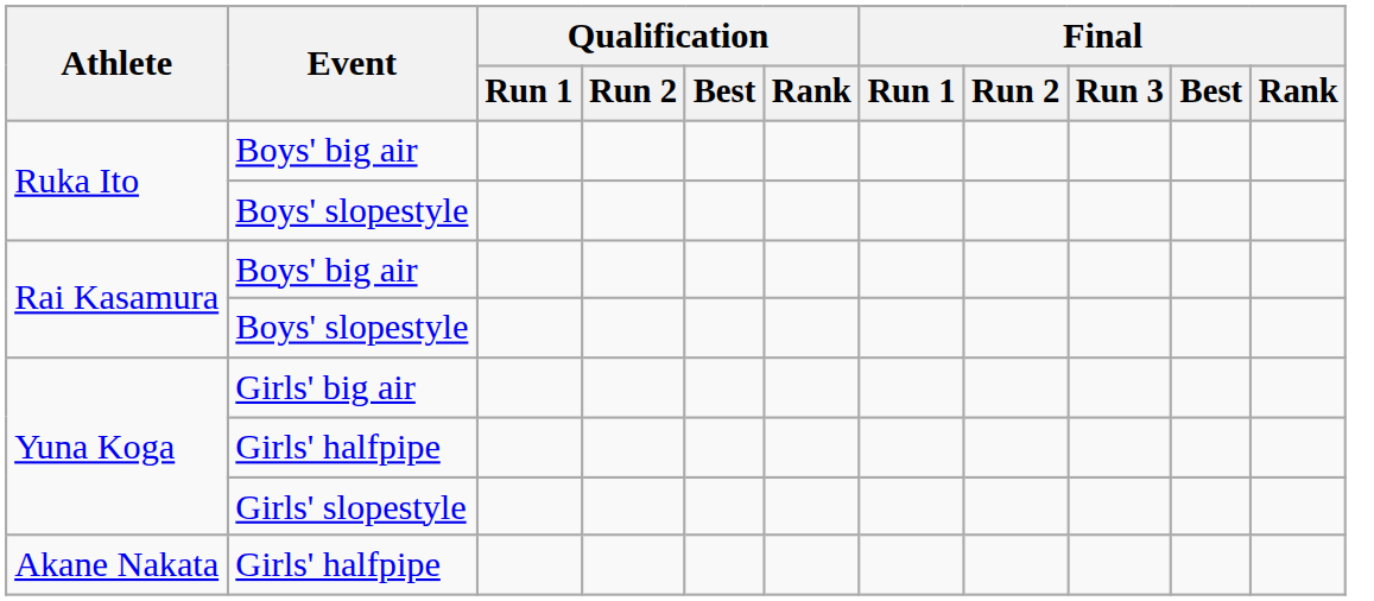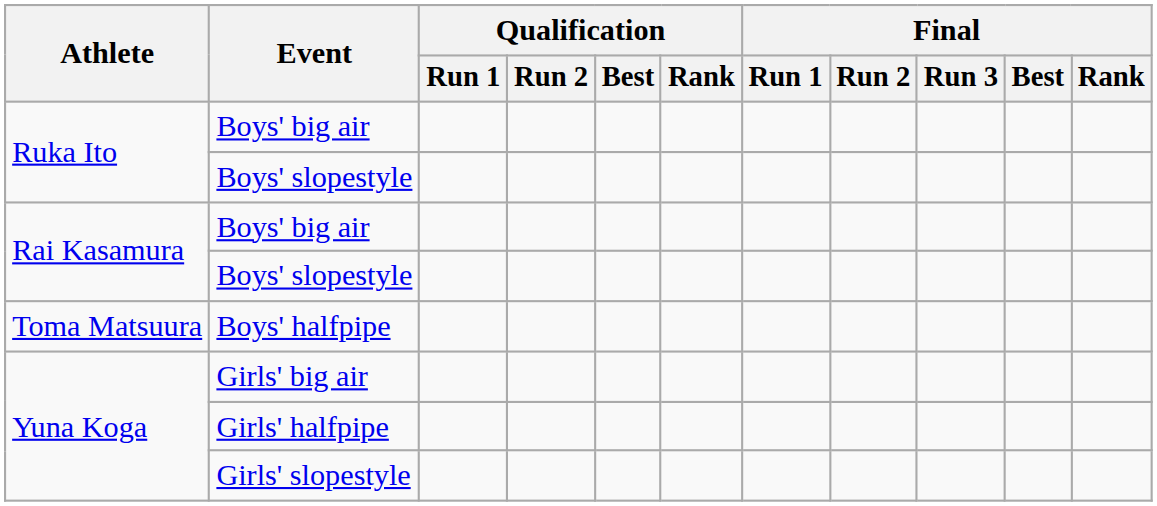+ row: Toma Matsuura | Boys' halfpipe
- row: Akane Nakata | Girls' halfpipe
